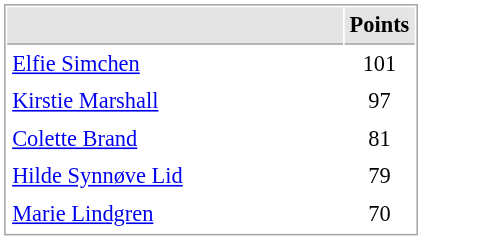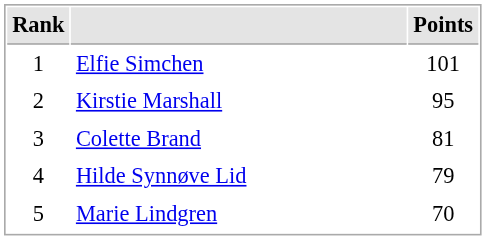+ column: Rank | 1 | 2 | 3 | 4 | 5
Kirstie Marshall | Points: 97 -> 95
